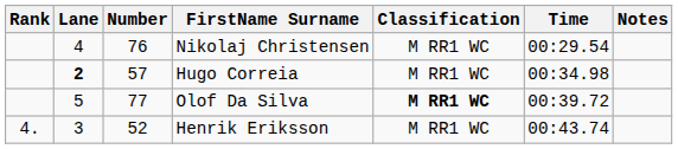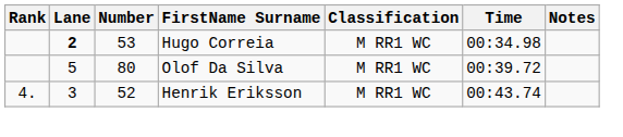- row: 4 | 76 | Nikolaj Christensen | M RR1 WC | 00:29.54
Hugo Correia | Number: 57 -> 53
Olof Da Silva | Number: 77 -> 80
Olof Da Silva | Classification: bold -> normal
